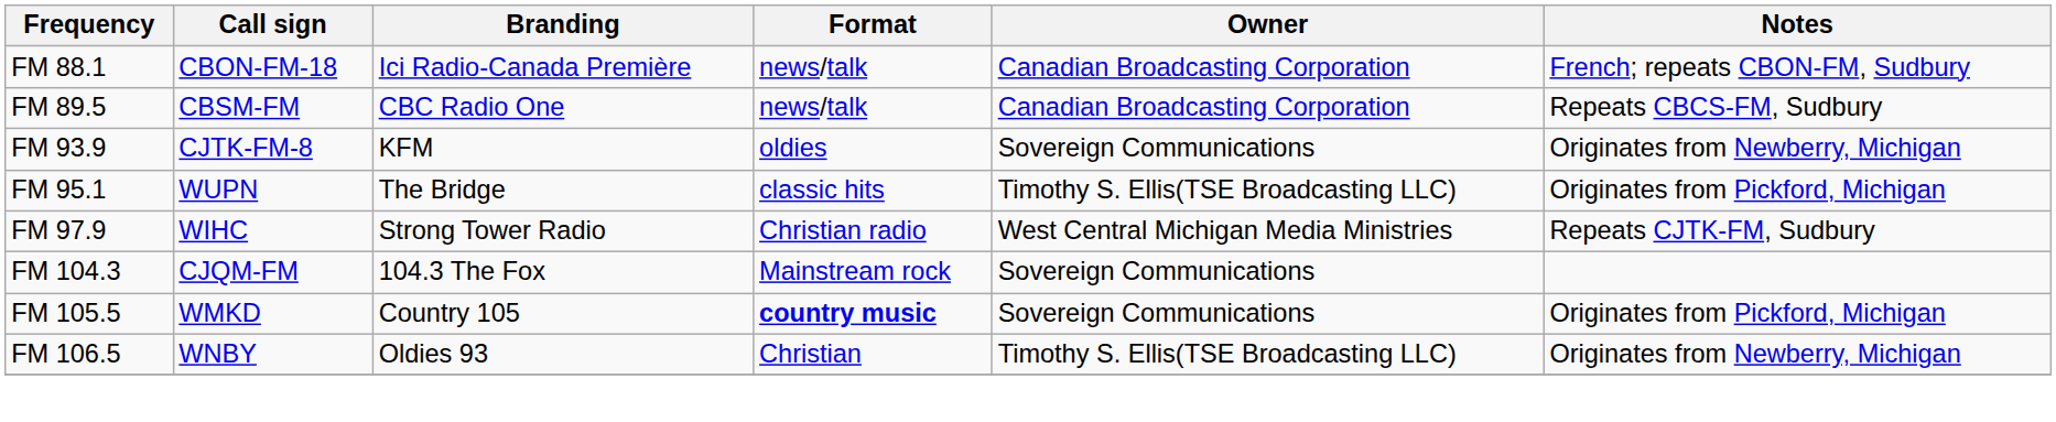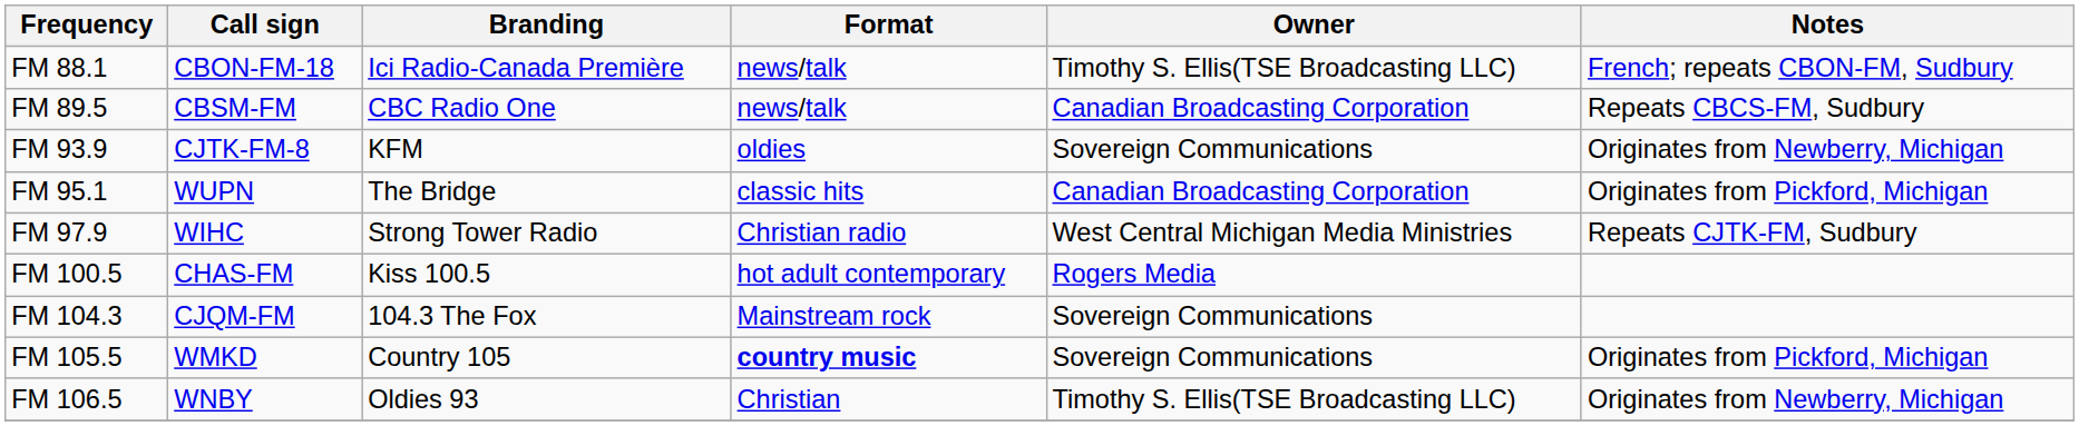FM 88.1 | Owner: Canadian Broadcasting Corporation -> Timothy S. Ellis(TSE Broadcasting LLC)
FM 95.1 | Owner: Timothy S. Ellis(TSE Broadcasting LLC) -> Canadian Broadcasting Corporation
+ row: FM 100.5 | CHAS-FM | Kiss 100.5 | hot adult contemporary | Rogers Media
